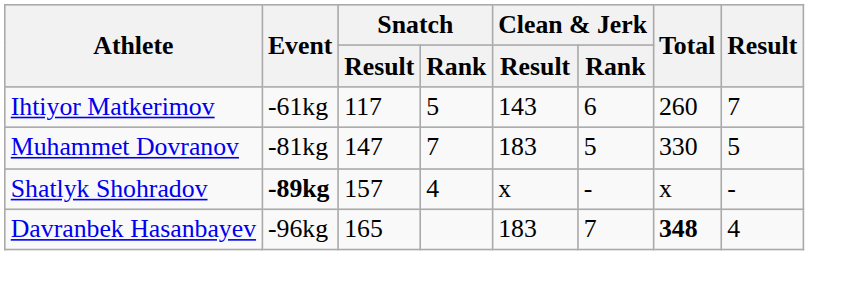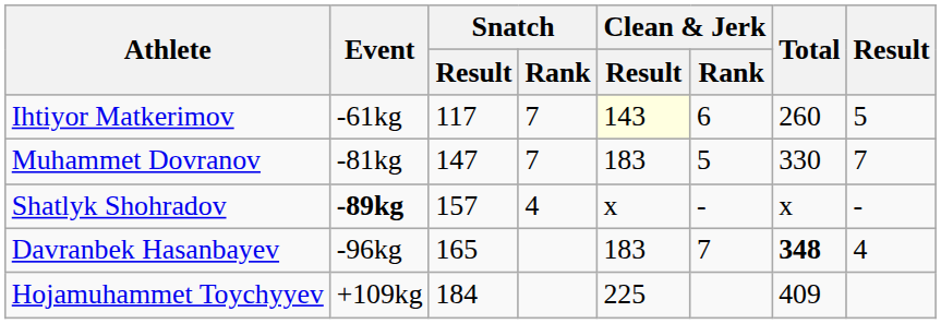Ihtiyor Matkerimov | Snatch / Rank: 5 -> 7
Ihtiyor Matkerimov | Clean & Jerk / Result: no background -> lightyellow background
Ihtiyor Matkerimov | Result: 7 -> 5
Muhammet Dovranov | Result: 5 -> 7
+ row: Hojamuhammet Toychyyev | +109kg | 184 | 225 | 409
